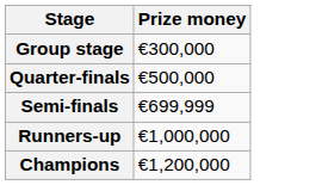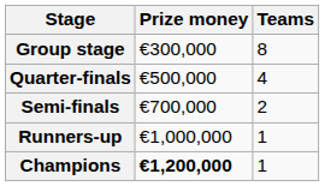+ column: Teams | 8 | 4 | 2 | 1 | 1
Semi-finals | Prize money: €699,999 -> €700,000
Champions | Prize money: normal -> bold
